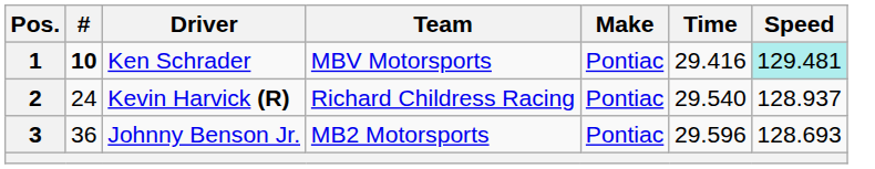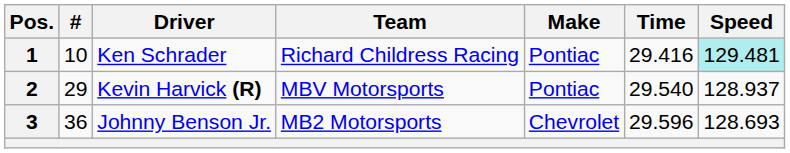1 | #: bold -> normal
1 | Team: MBV Motorsports -> Richard Childress Racing
2 | #: 24 -> 29
2 | Team: Richard Childress Racing -> MBV Motorsports
3 | Make: Pontiac -> Chevrolet
